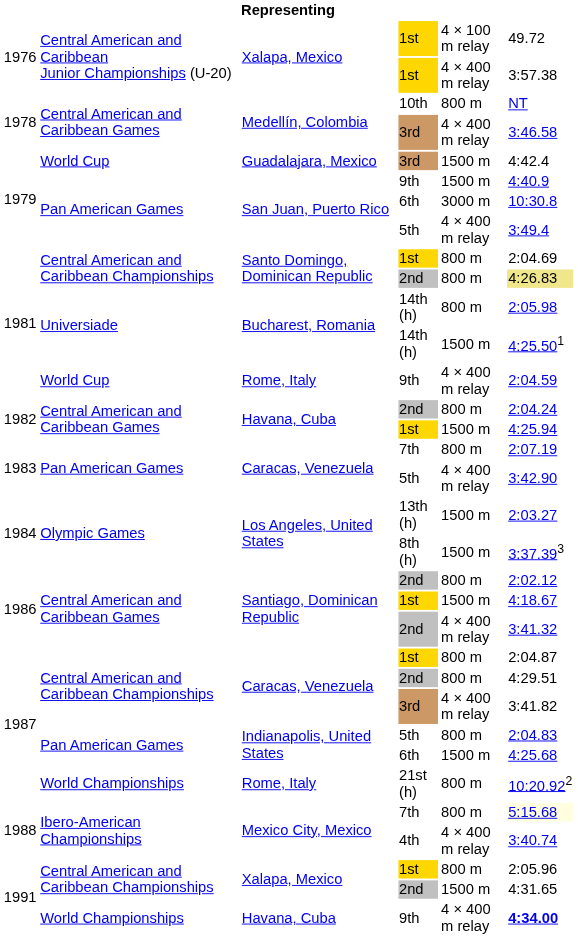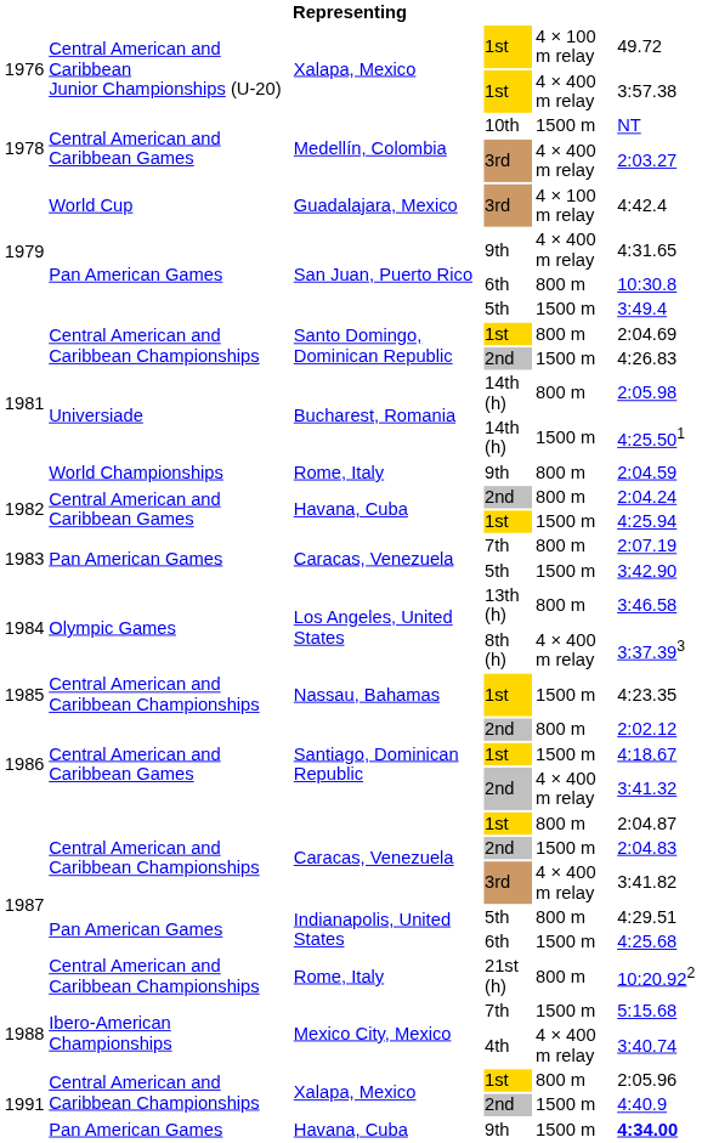Medellín, Colombia / 10th | column 5: 800 m -> 1500 m
Medellín, Colombia / 3rd | column 6: 3:46.58 -> 2:03.27
Guadalajara, Mexico | column 5: 1500 m -> 4 × 100 m relay
San Juan, Puerto Rico / 9th | column 5: 1500 m -> 4 × 400 m relay
San Juan, Puerto Rico / 9th | column 6: 4:40.9 -> 4:31.65
San Juan, Puerto Rico / 6th | column 5: 3000 m -> 800 m
San Juan, Puerto Rico / 5th | column 5: 4 × 400 m relay -> 1500 m
Santo Domingo, Dominican Republic / 2nd | column 5: 800 m -> 1500 m
Santo Domingo, Dominican Republic / 2nd | column 6: khaki background -> no background
Rome, Italy / 9th | column 2: World Cup -> World Championships
Rome, Italy / 9th | column 5: 4 × 400 m relay -> 800 m
Caracas, Venezuela / 5th | column 5: 4 × 400 m relay -> 1500 m
Los Angeles, United States / 13th (h) | column 5: 1500 m -> 800 m
Los Angeles, United States / 13th (h) | column 6: 2:03.27 -> 3:46.58
Los Angeles, United States / 8th (h) | column 5: 1500 m -> 4 × 400 m relay
+ row: 1985 | Central American and Caribbean Championships | Nassau, Bahamas | 1st | 1500 m | 4:23.35
Caracas, Venezuela / 2nd | column 5: 800 m -> 1500 m
Caracas, Venezuela / 2nd | column 6: 4:29.51 -> 2:04.83
Indianapolis, United States / 5th | column 6: 2:04.83 -> 4:29.51
Rome, Italy / 21st (h) | column 2: World Championships -> Central American and Caribbean Championships
Mexico City, Mexico / 7th | column 5: 800 m -> 1500 m
Mexico City, Mexico / 7th | column 6: lightyellow background -> no background
Xalapa, Mexico / 2nd | column 6: 4:31.65 -> 4:40.9
Havana, Cuba / 9th | column 2: World Championships -> Pan American Games
Havana, Cuba / 9th | column 5: 4 × 400 m relay -> 1500 m
